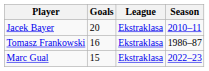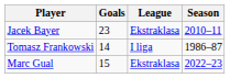Jacek Bayer | Goals: 20 -> 23
Tomasz Frankowski | Goals: 16 -> 14
Tomasz Frankowski | League: Ekstraklasa -> I liga
